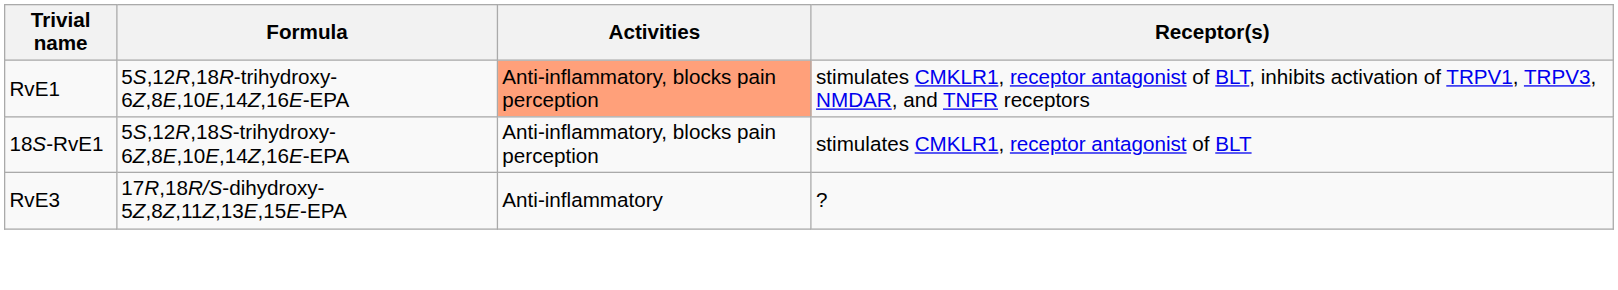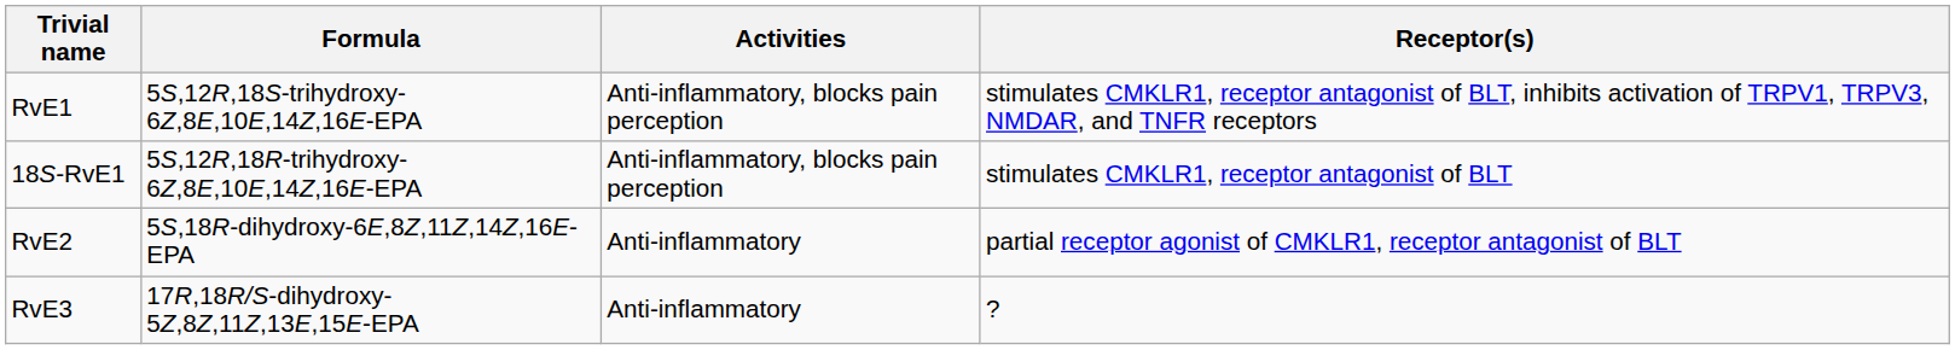RvE1 | Formula: 5S,12R,18R-trihydroxy-6Z,8E,10E,14Z,16E-EPA -> 5S,12R,18S-trihydroxy-6Z,8E,10E,14Z,16E-EPA
RvE1 | Activities: lightsalmon background -> no background
18S-RvE1 | Formula: 5S,12R,18S-trihydroxy-6Z,8E,10E,14Z,16E-EPA -> 5S,12R,18R-trihydroxy-6Z,8E,10E,14Z,16E-EPA
+ row: RvE2 | 5S,18R-dihydroxy-6E,8Z,11Z,14Z,16E-EPA | Anti-inflammatory | partial receptor agonist of CMKLR1, receptor antagonist of BLT
